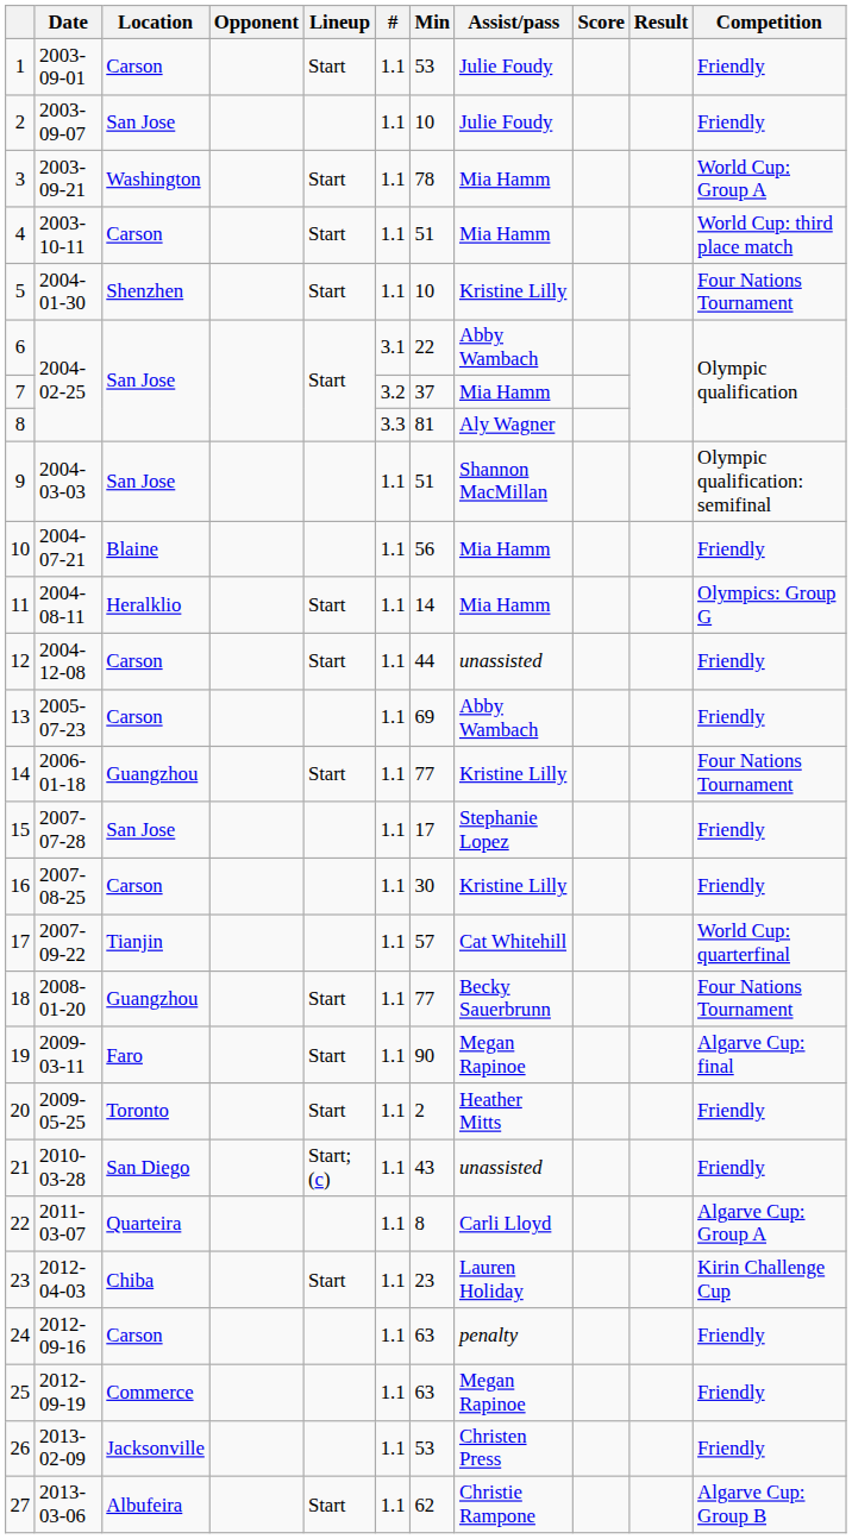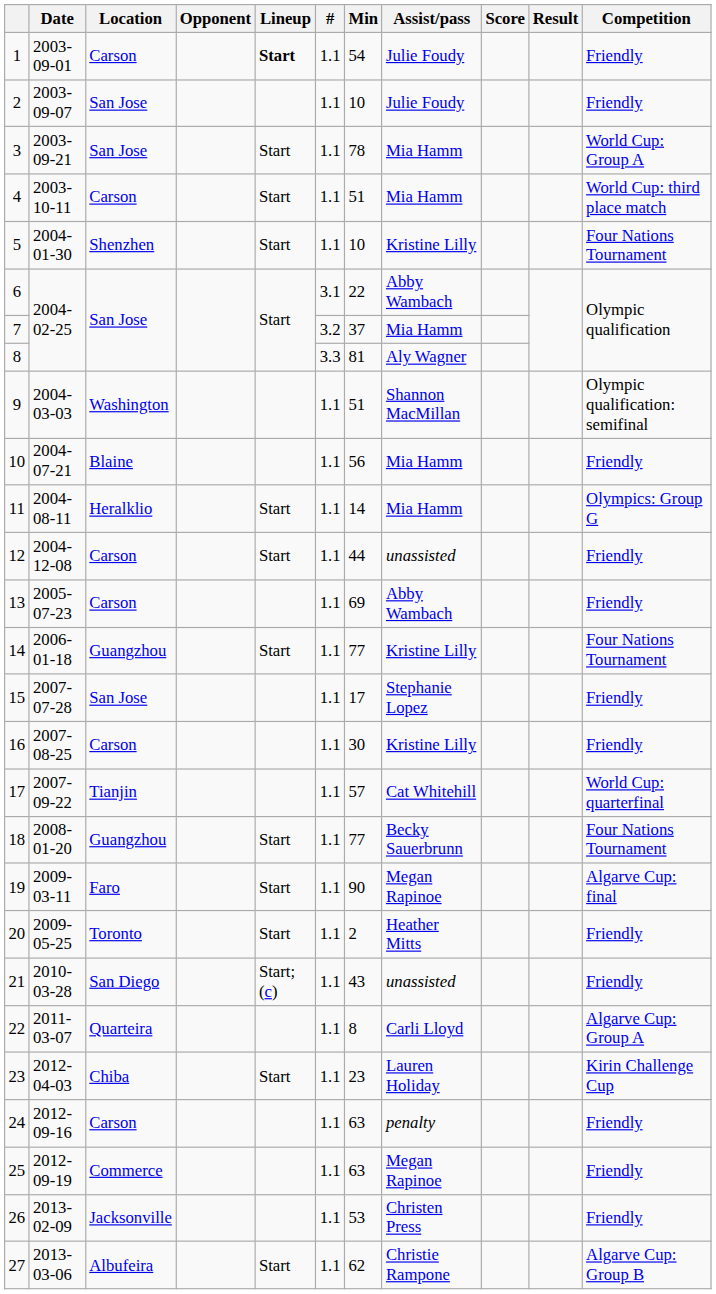1 | Lineup: normal -> bold
1 | Min: 53 -> 54
3 | Location: Washington -> San Jose
9 | Location: San Jose -> Washington
